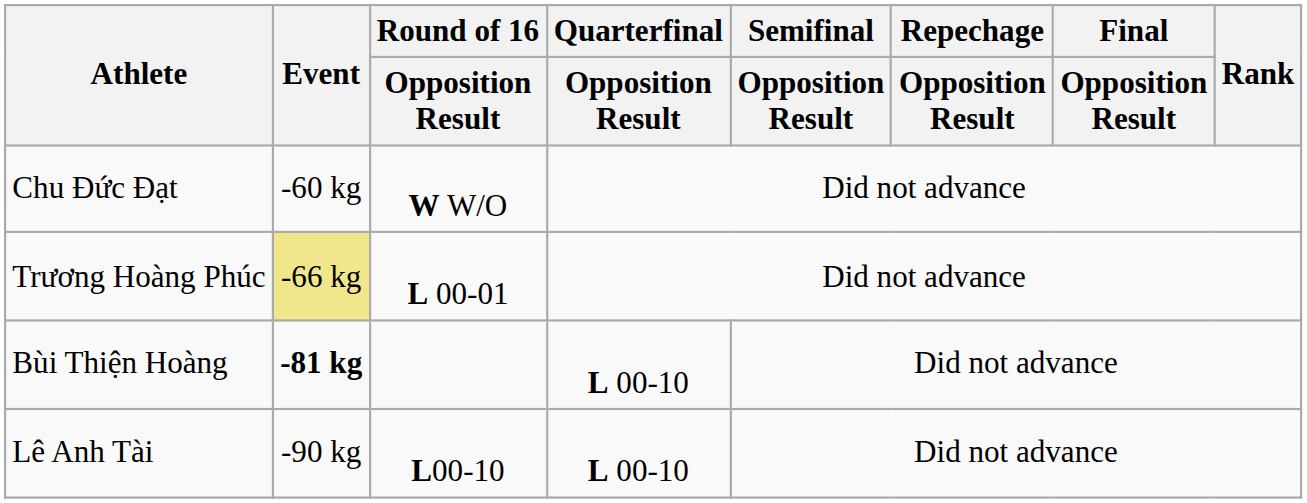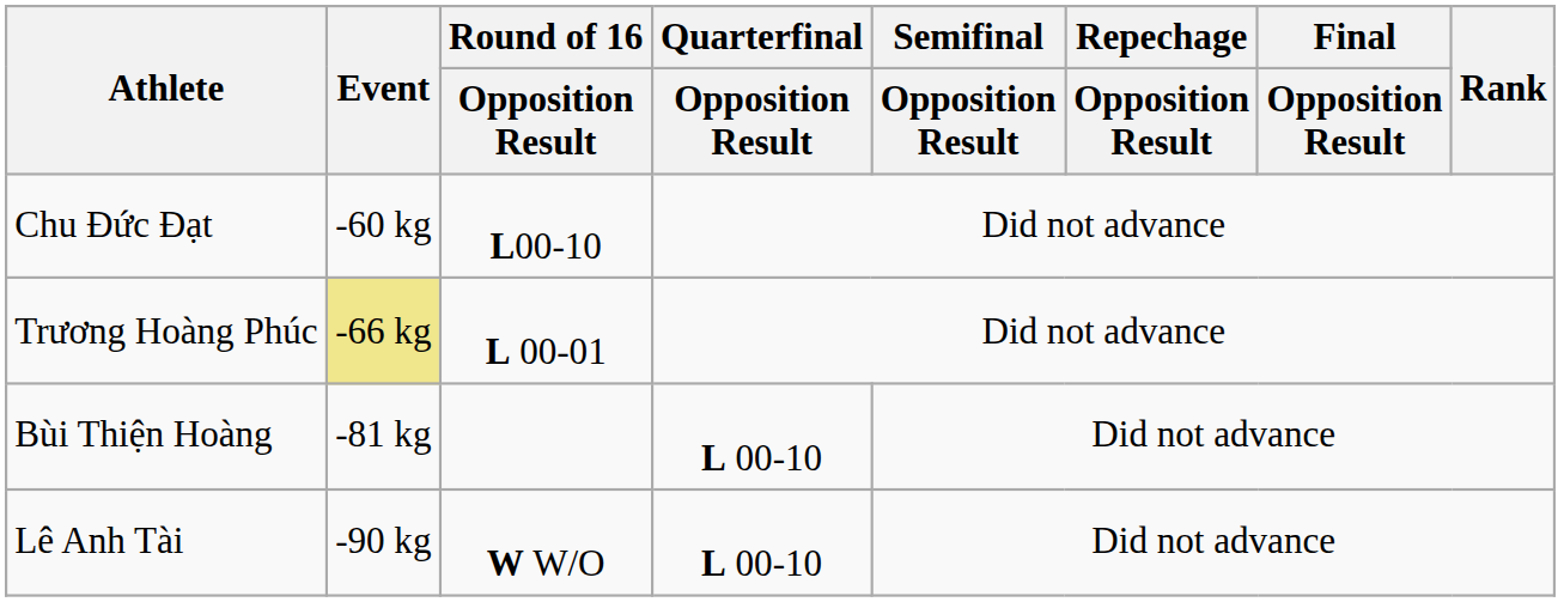Chu Đức Đạt | Round of 16 / Opposition Result: W W/O -> L00-10
Bùi Thiện Hoàng | Event: bold -> normal
Lê Anh Tài | Round of 16 / Opposition Result: L00-10 -> W W/O
